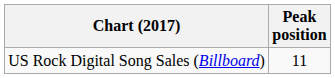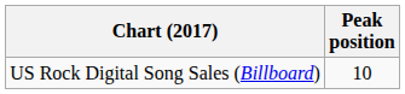US Rock Digital Song Sales (Billboard) | Peak position: 11 -> 10
